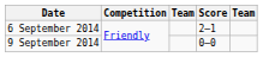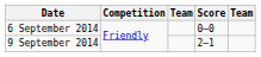6 September 2014 | Score: 2–1 -> 0–0
9 September 2014 | Score: 0–0 -> 2–1
